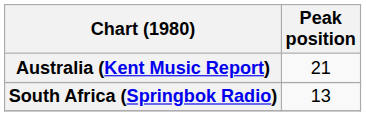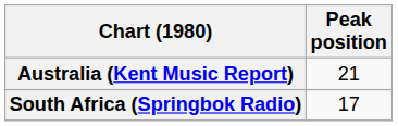South Africa (Springbok Radio) | Peak position: 13 -> 17
